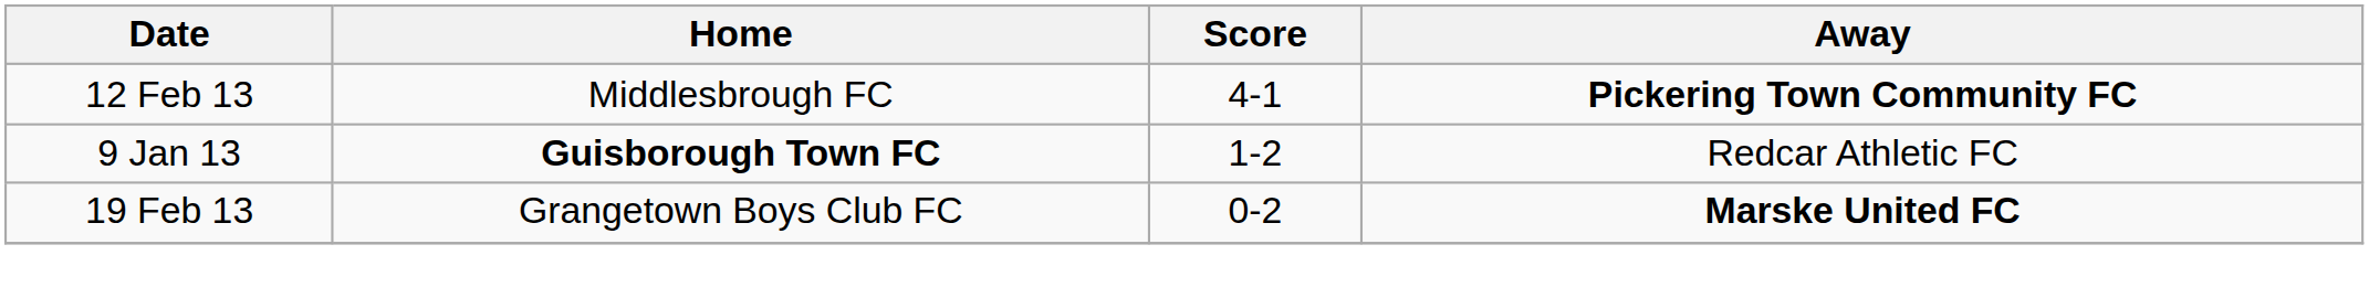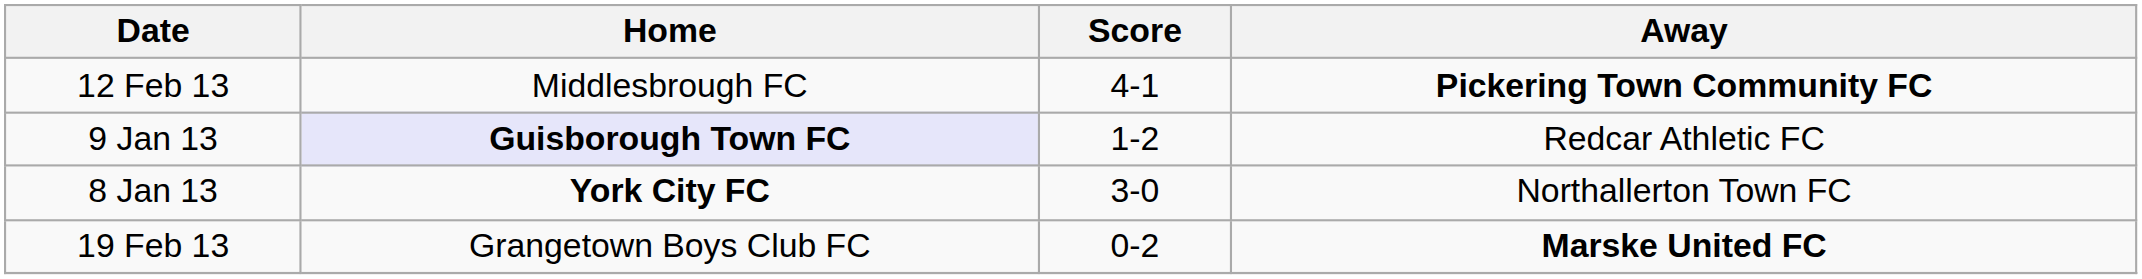9 Jan 13 | Home: no background -> lavender background
+ row: 8 Jan 13 | York City FC | 3-0 | Northallerton Town FC
